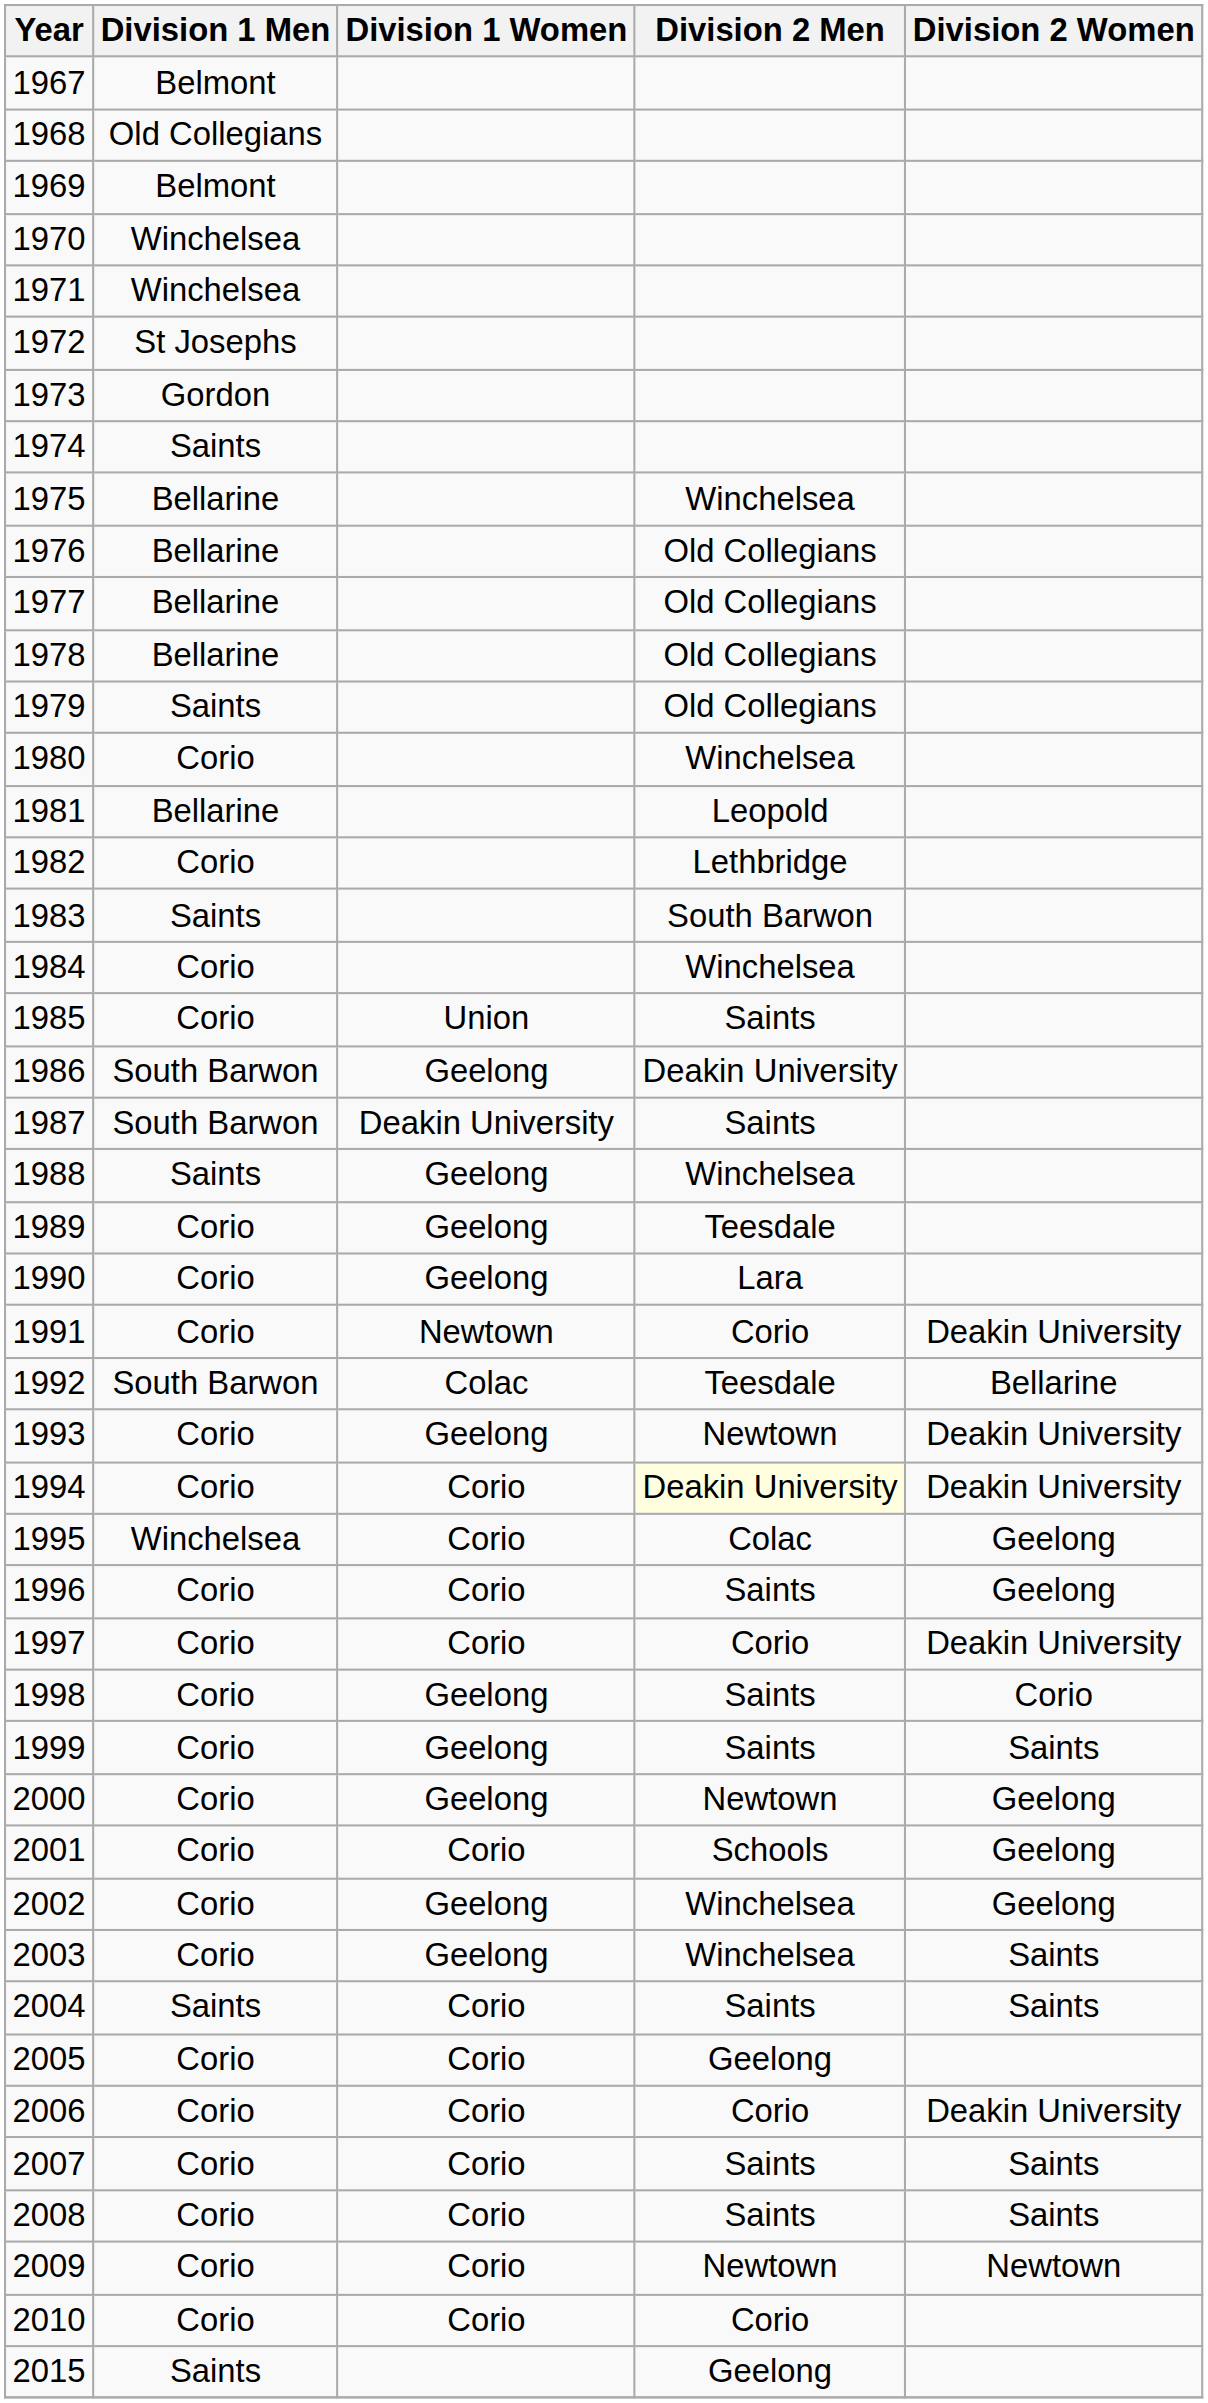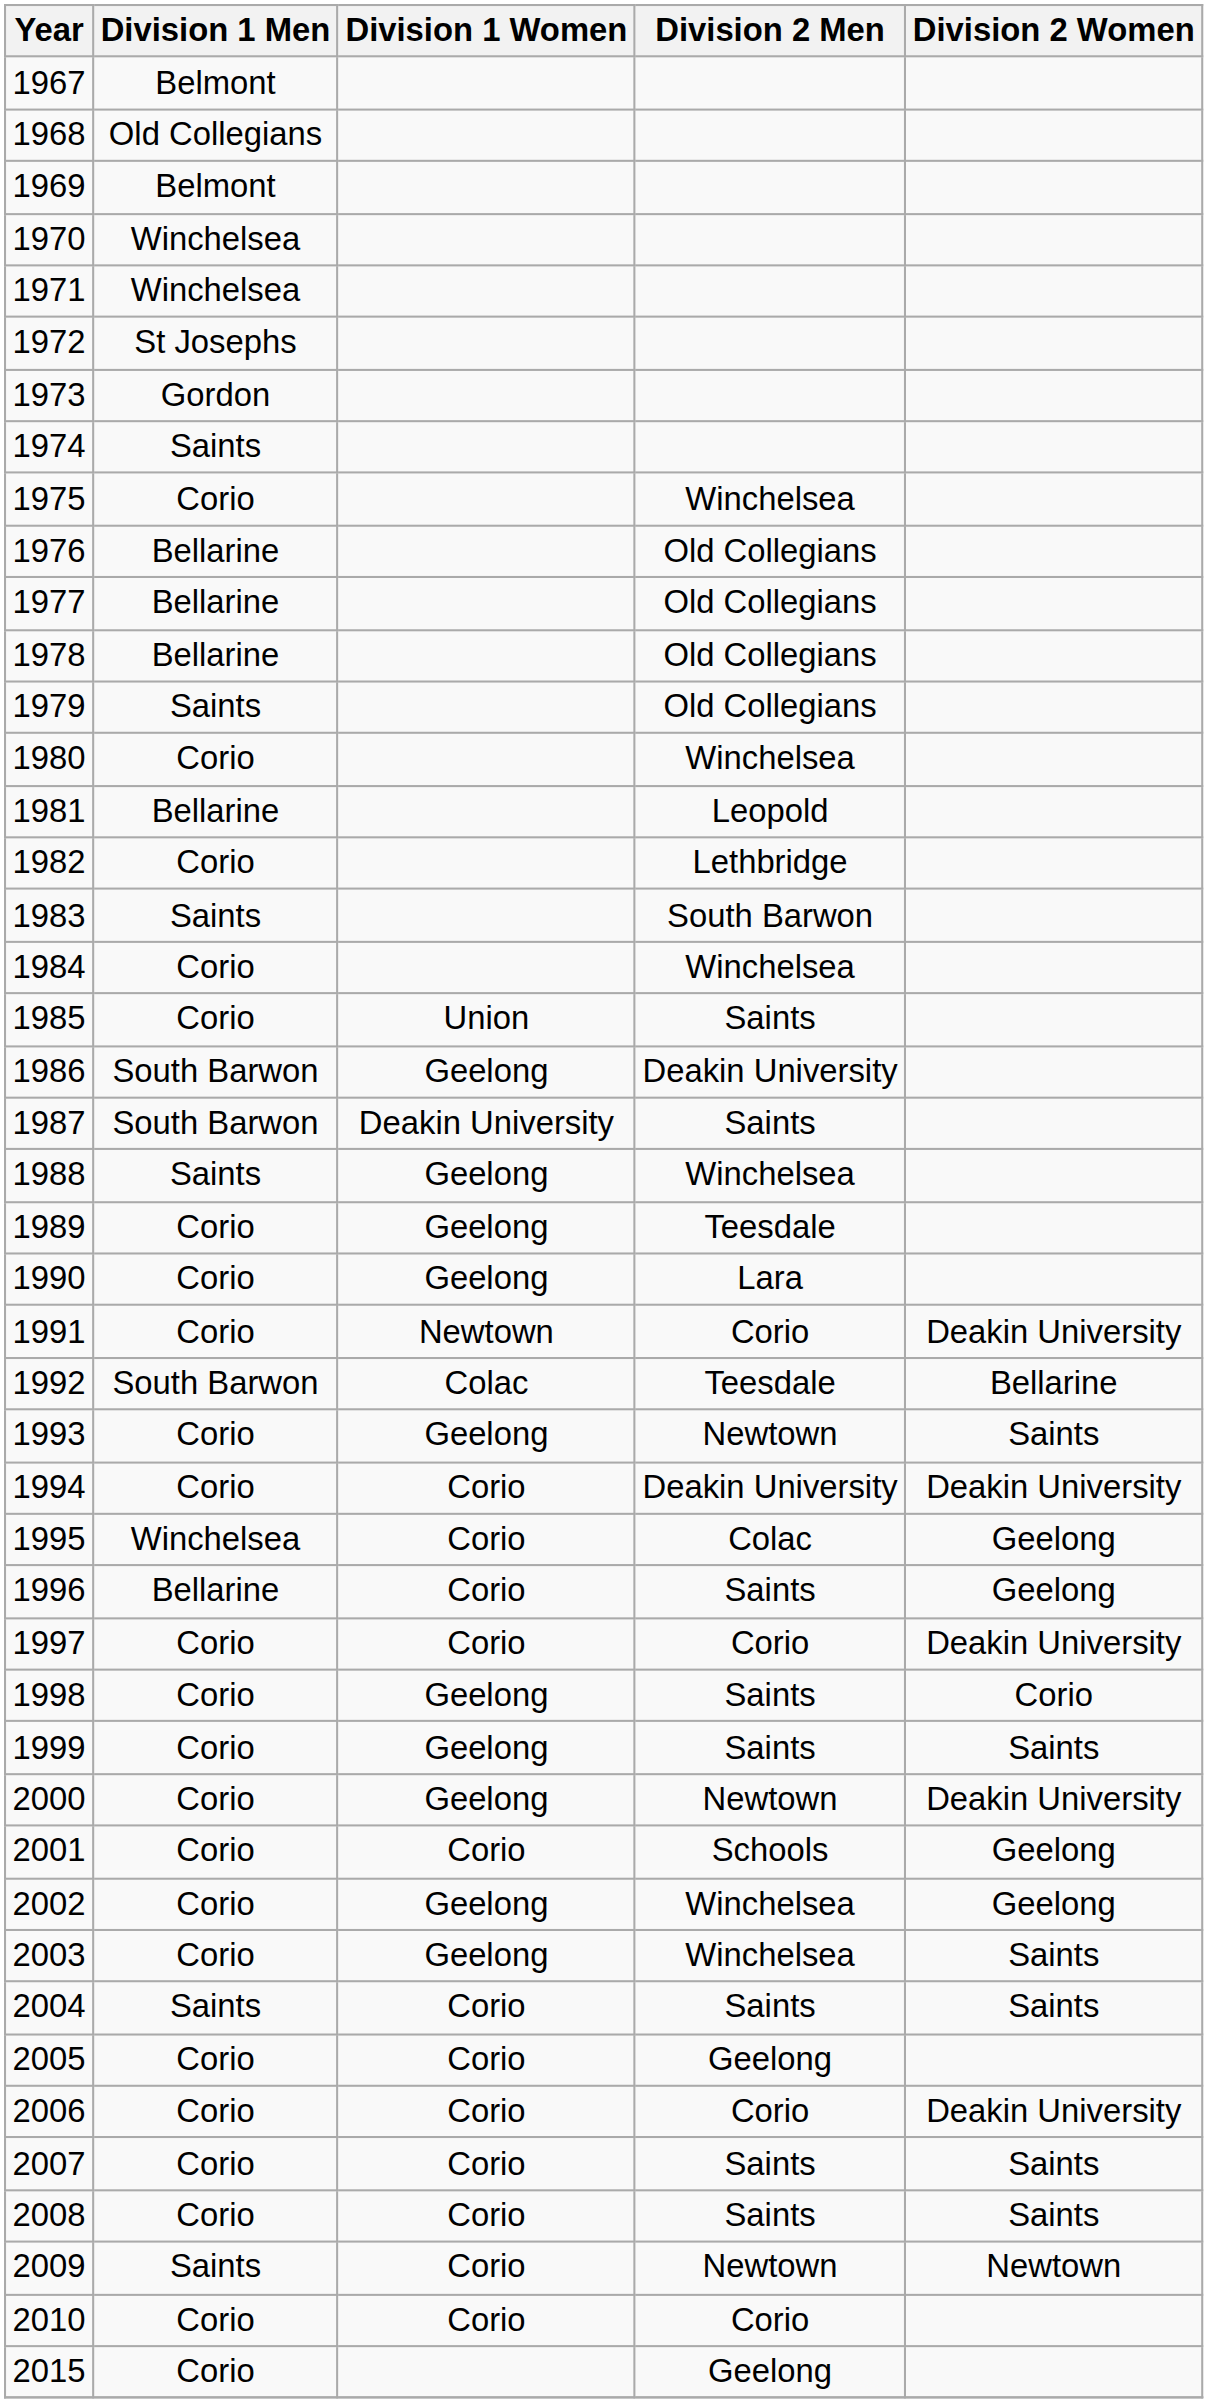1975 | Division 1 Men: Bellarine -> Corio
1993 | Division 2 Women: Deakin University -> Saints
1994 | Division 2 Men: lightyellow background -> no background
1996 | Division 1 Men: Corio -> Bellarine
2000 | Division 2 Women: Geelong -> Deakin University
2009 | Division 1 Men: Corio -> Saints
2015 | Division 1 Men: Saints -> Corio
